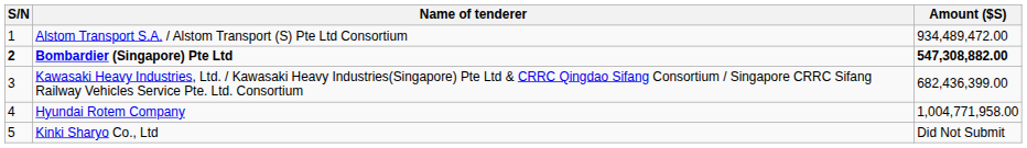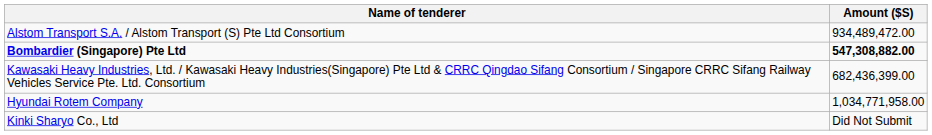- column: S/N | 1 | 2 | 3 | 4 | 5
Hyundai Rotem Company | Amount ($S): 1,004,771,958.00 -> 1,034,771,958.00
